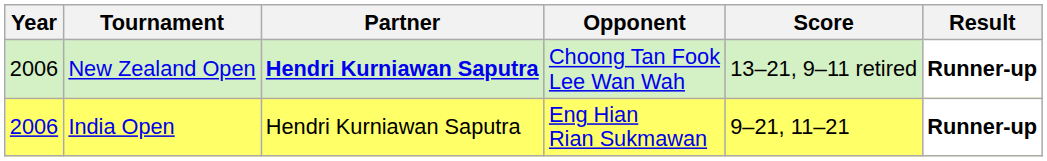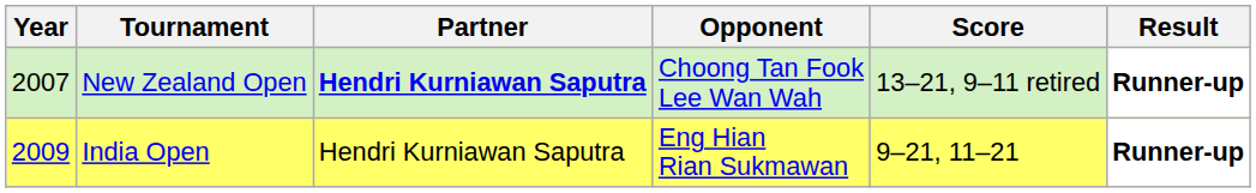New Zealand Open | Year: 2006 -> 2007
India Open | Year: 2006 -> 2009
